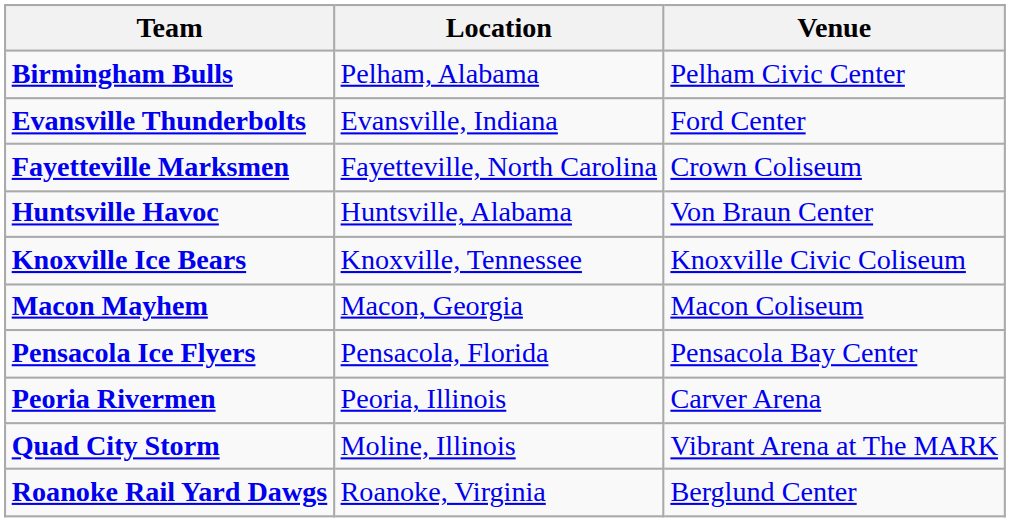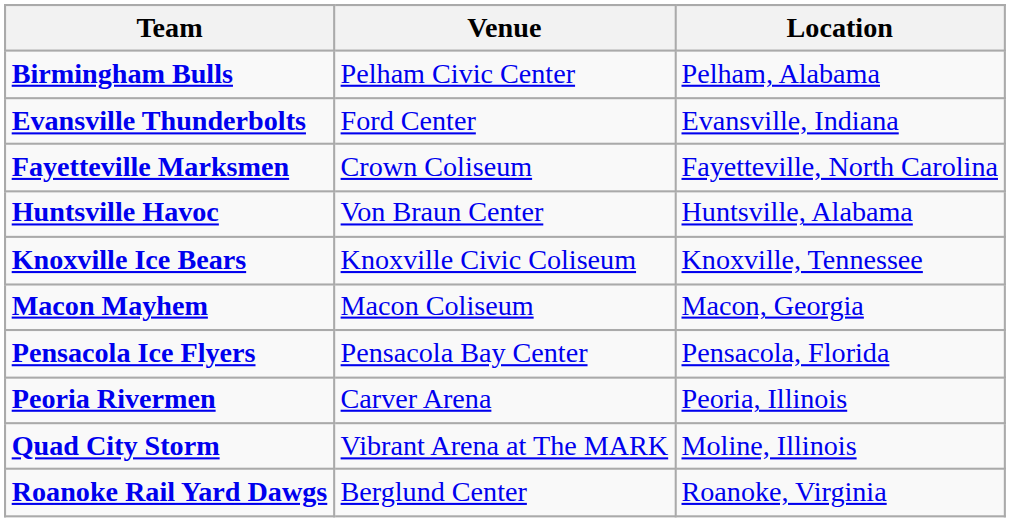columns swapped: Location <-> Venue
